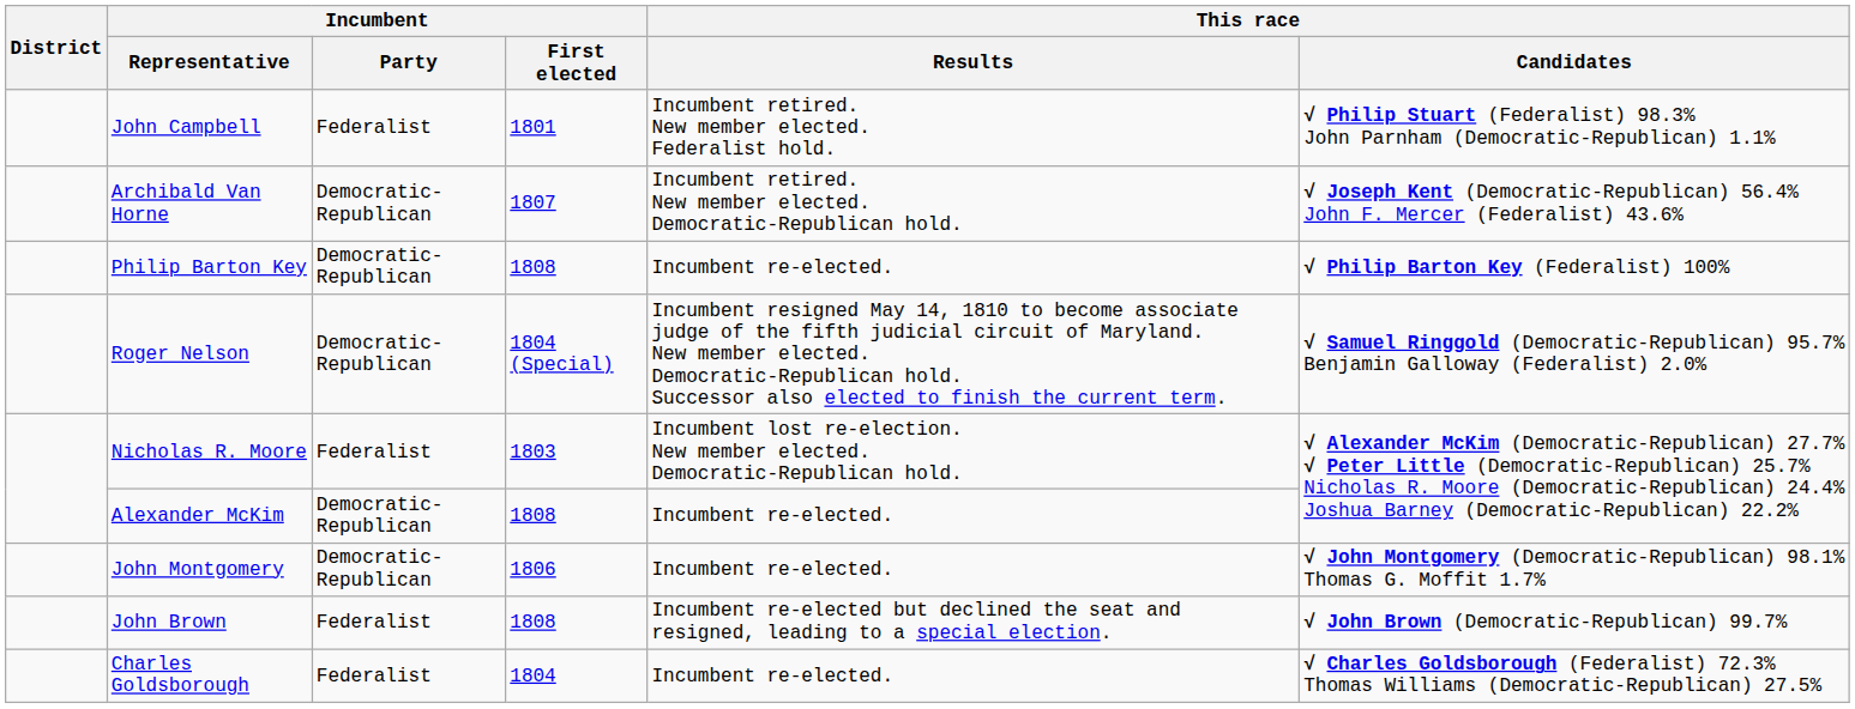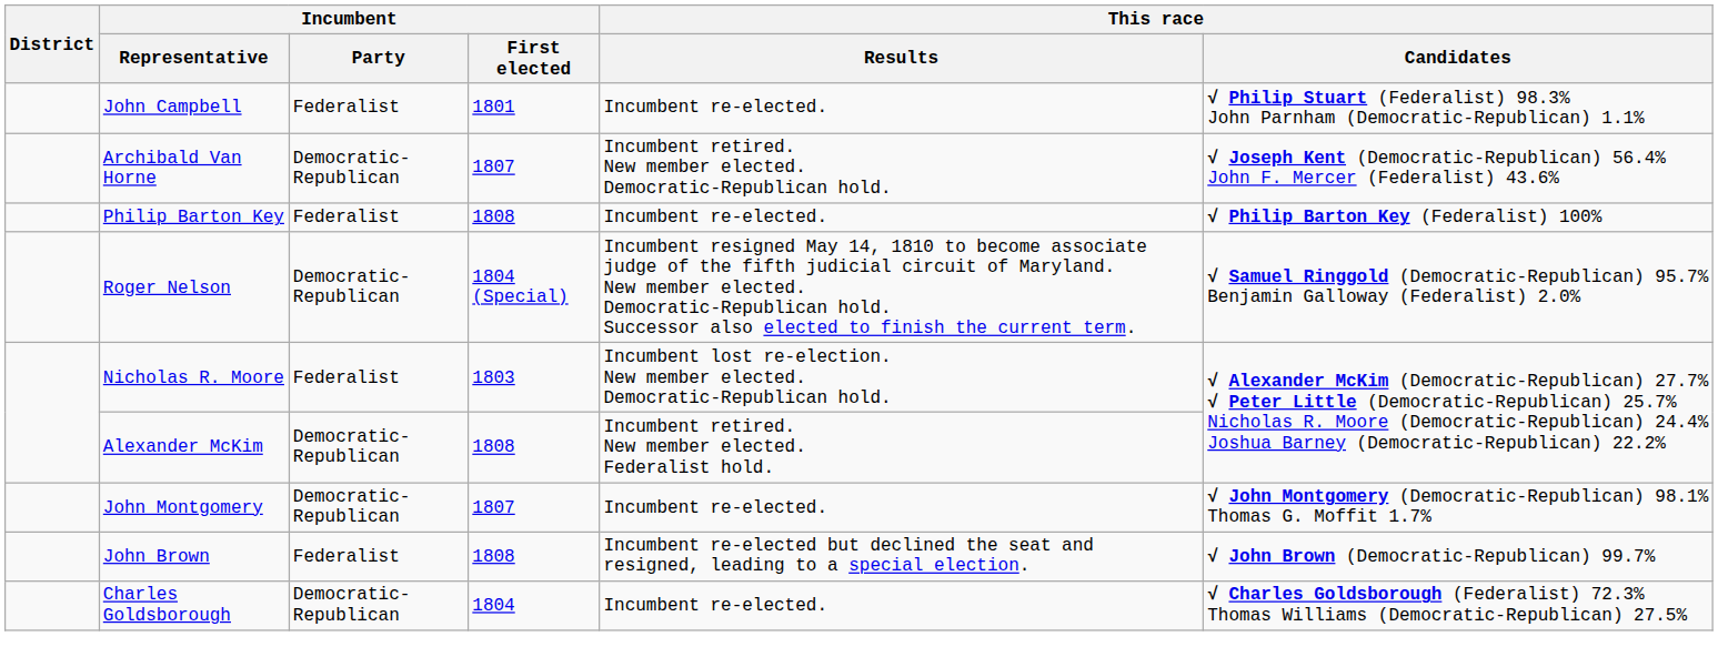John Campbell | This race / Results: Incumbent retired. New member elected. Federalist hold. -> Incumbent re-elected.
Philip Barton Key | Incumbent / Party: Democratic-Republican -> Federalist
Alexander McKim | This race / Results: Incumbent re-elected. -> Incumbent retired. New member elected. Federalist hold.
John Montgomery | Incumbent / First elected: 1806 -> 1807
Charles Goldsborough | Incumbent / Party: Federalist -> Democratic-Republican
